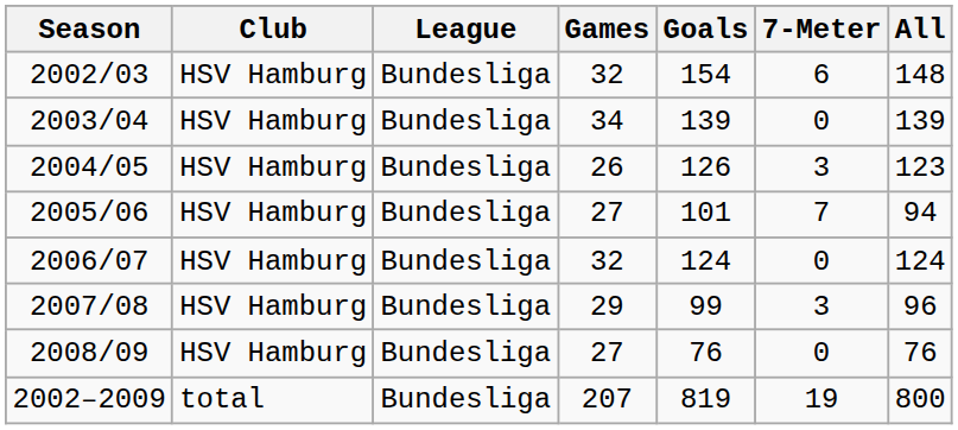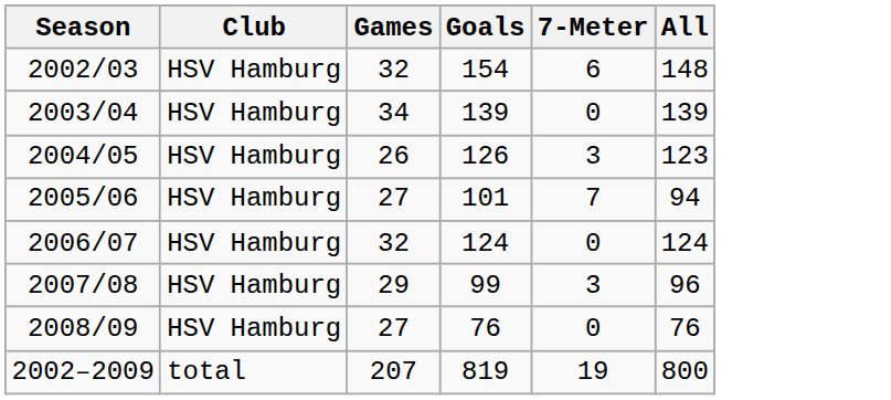- column: League | Bundesliga | Bundesliga | Bundesliga | Bundesliga | Bundesliga | Bundesliga | Bundesliga | Bundesliga
